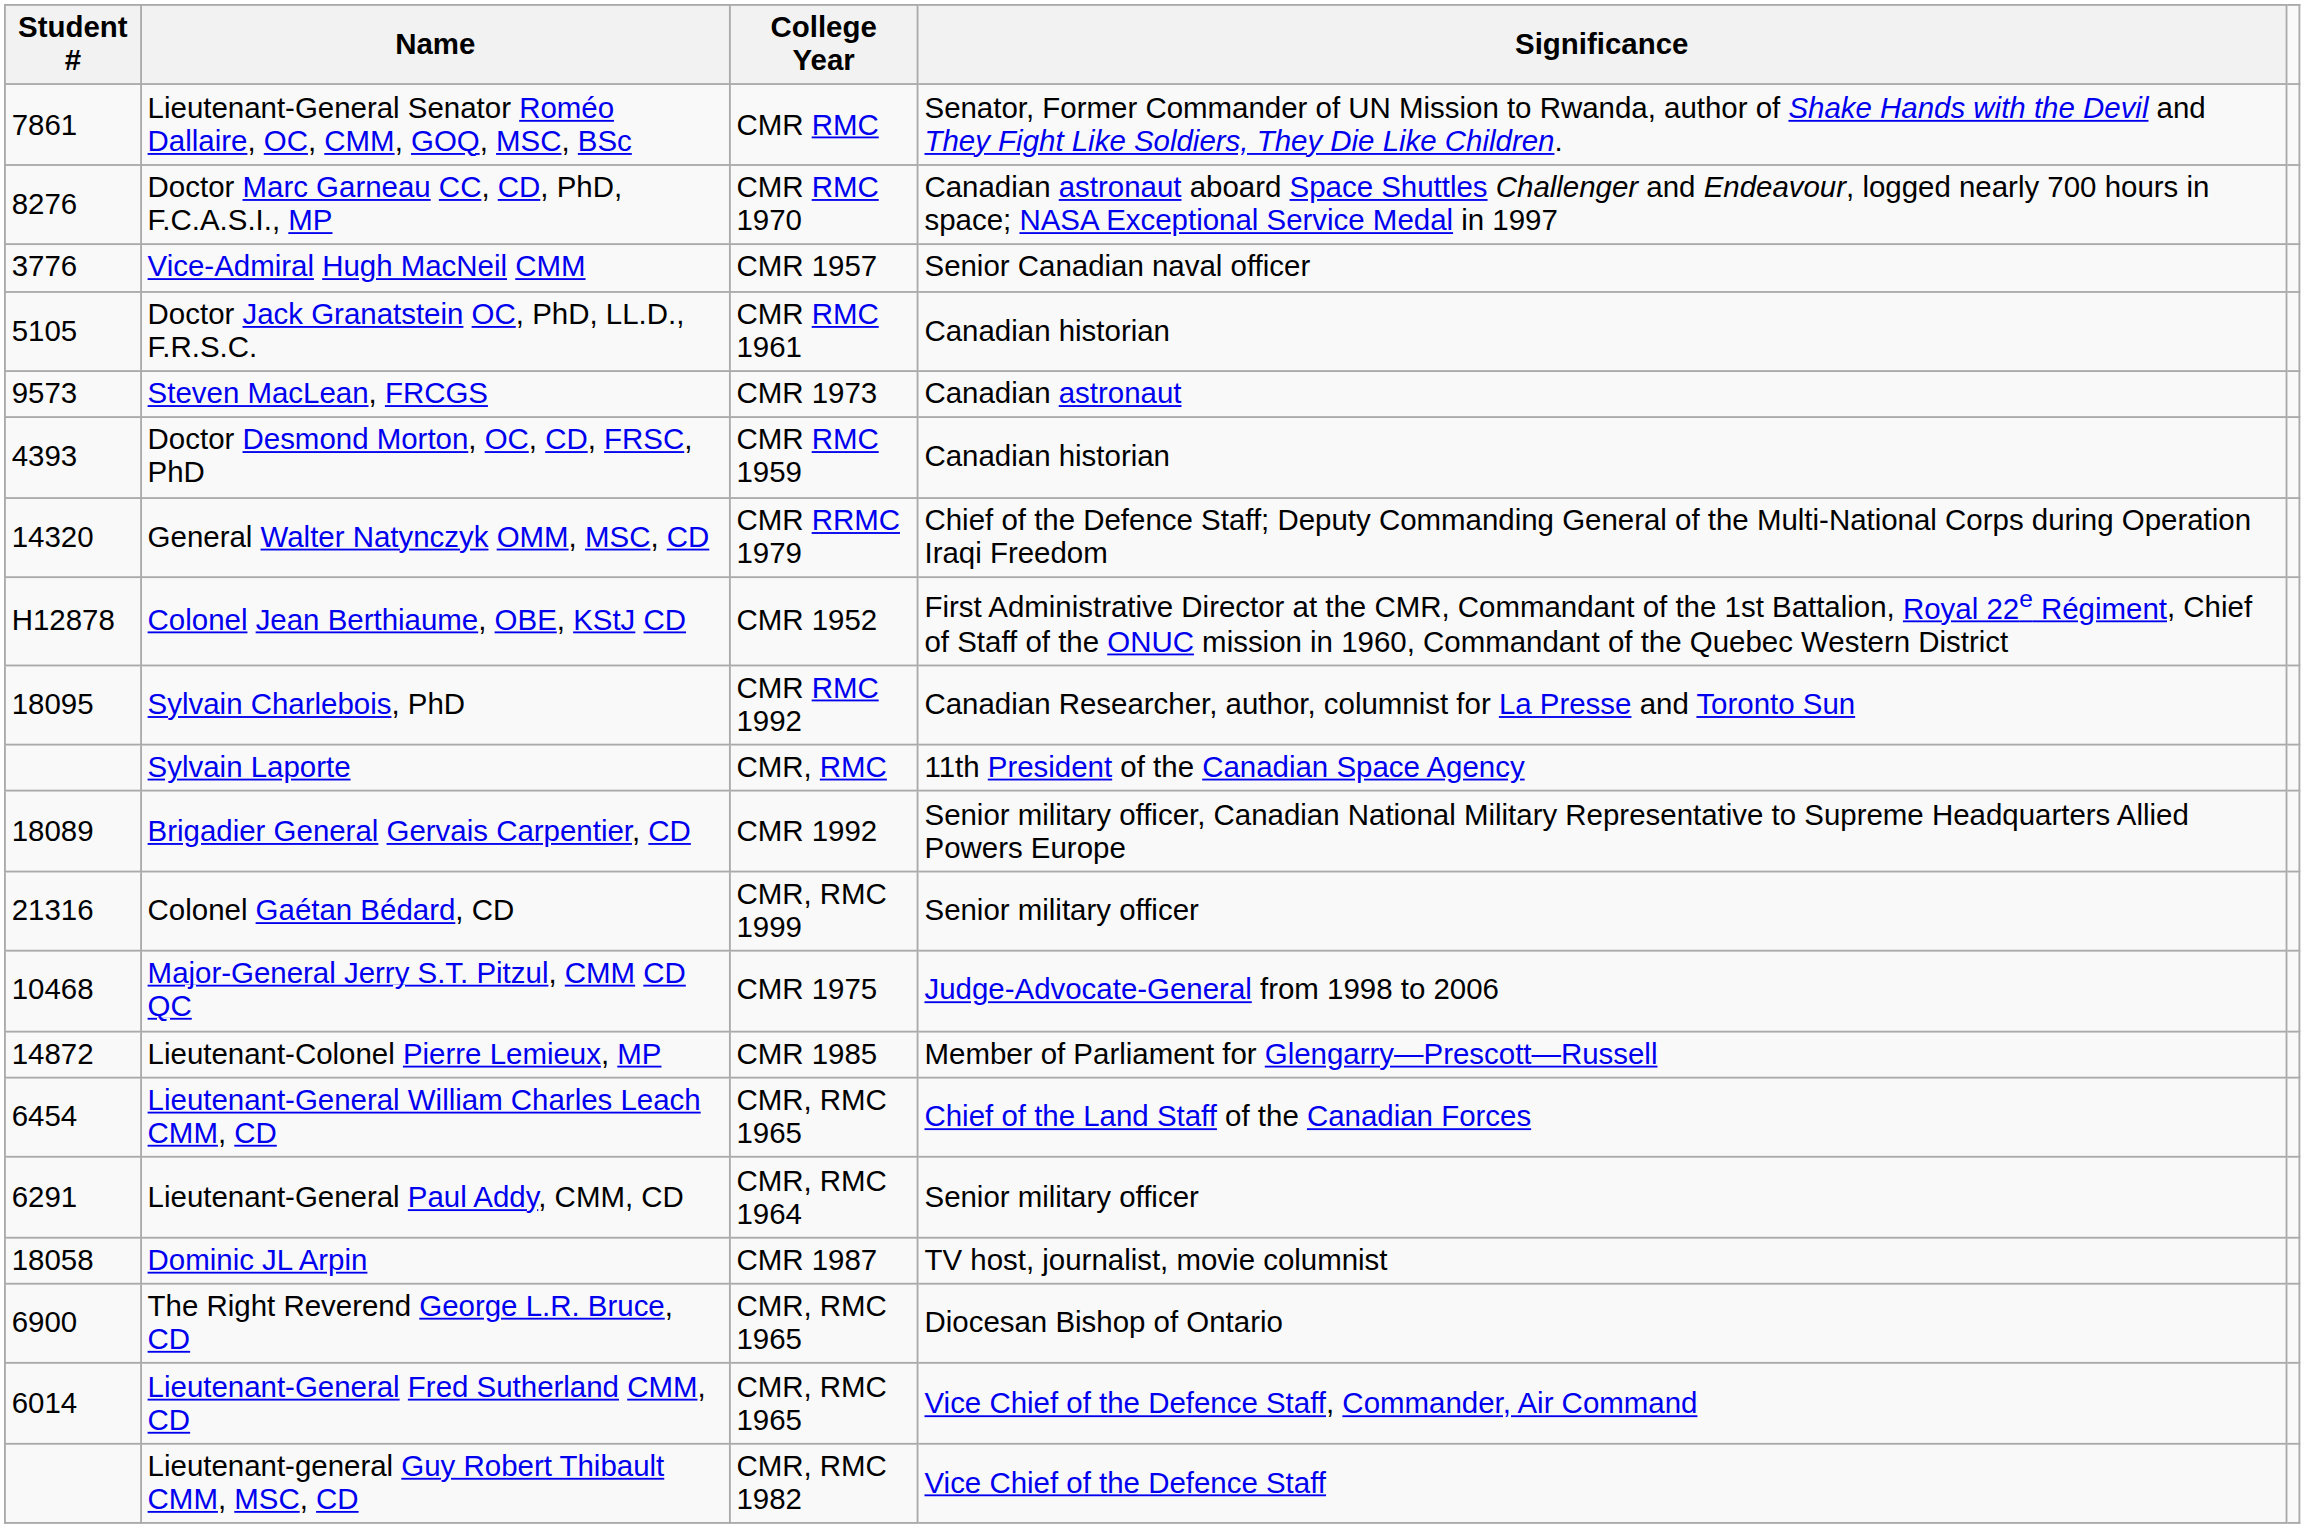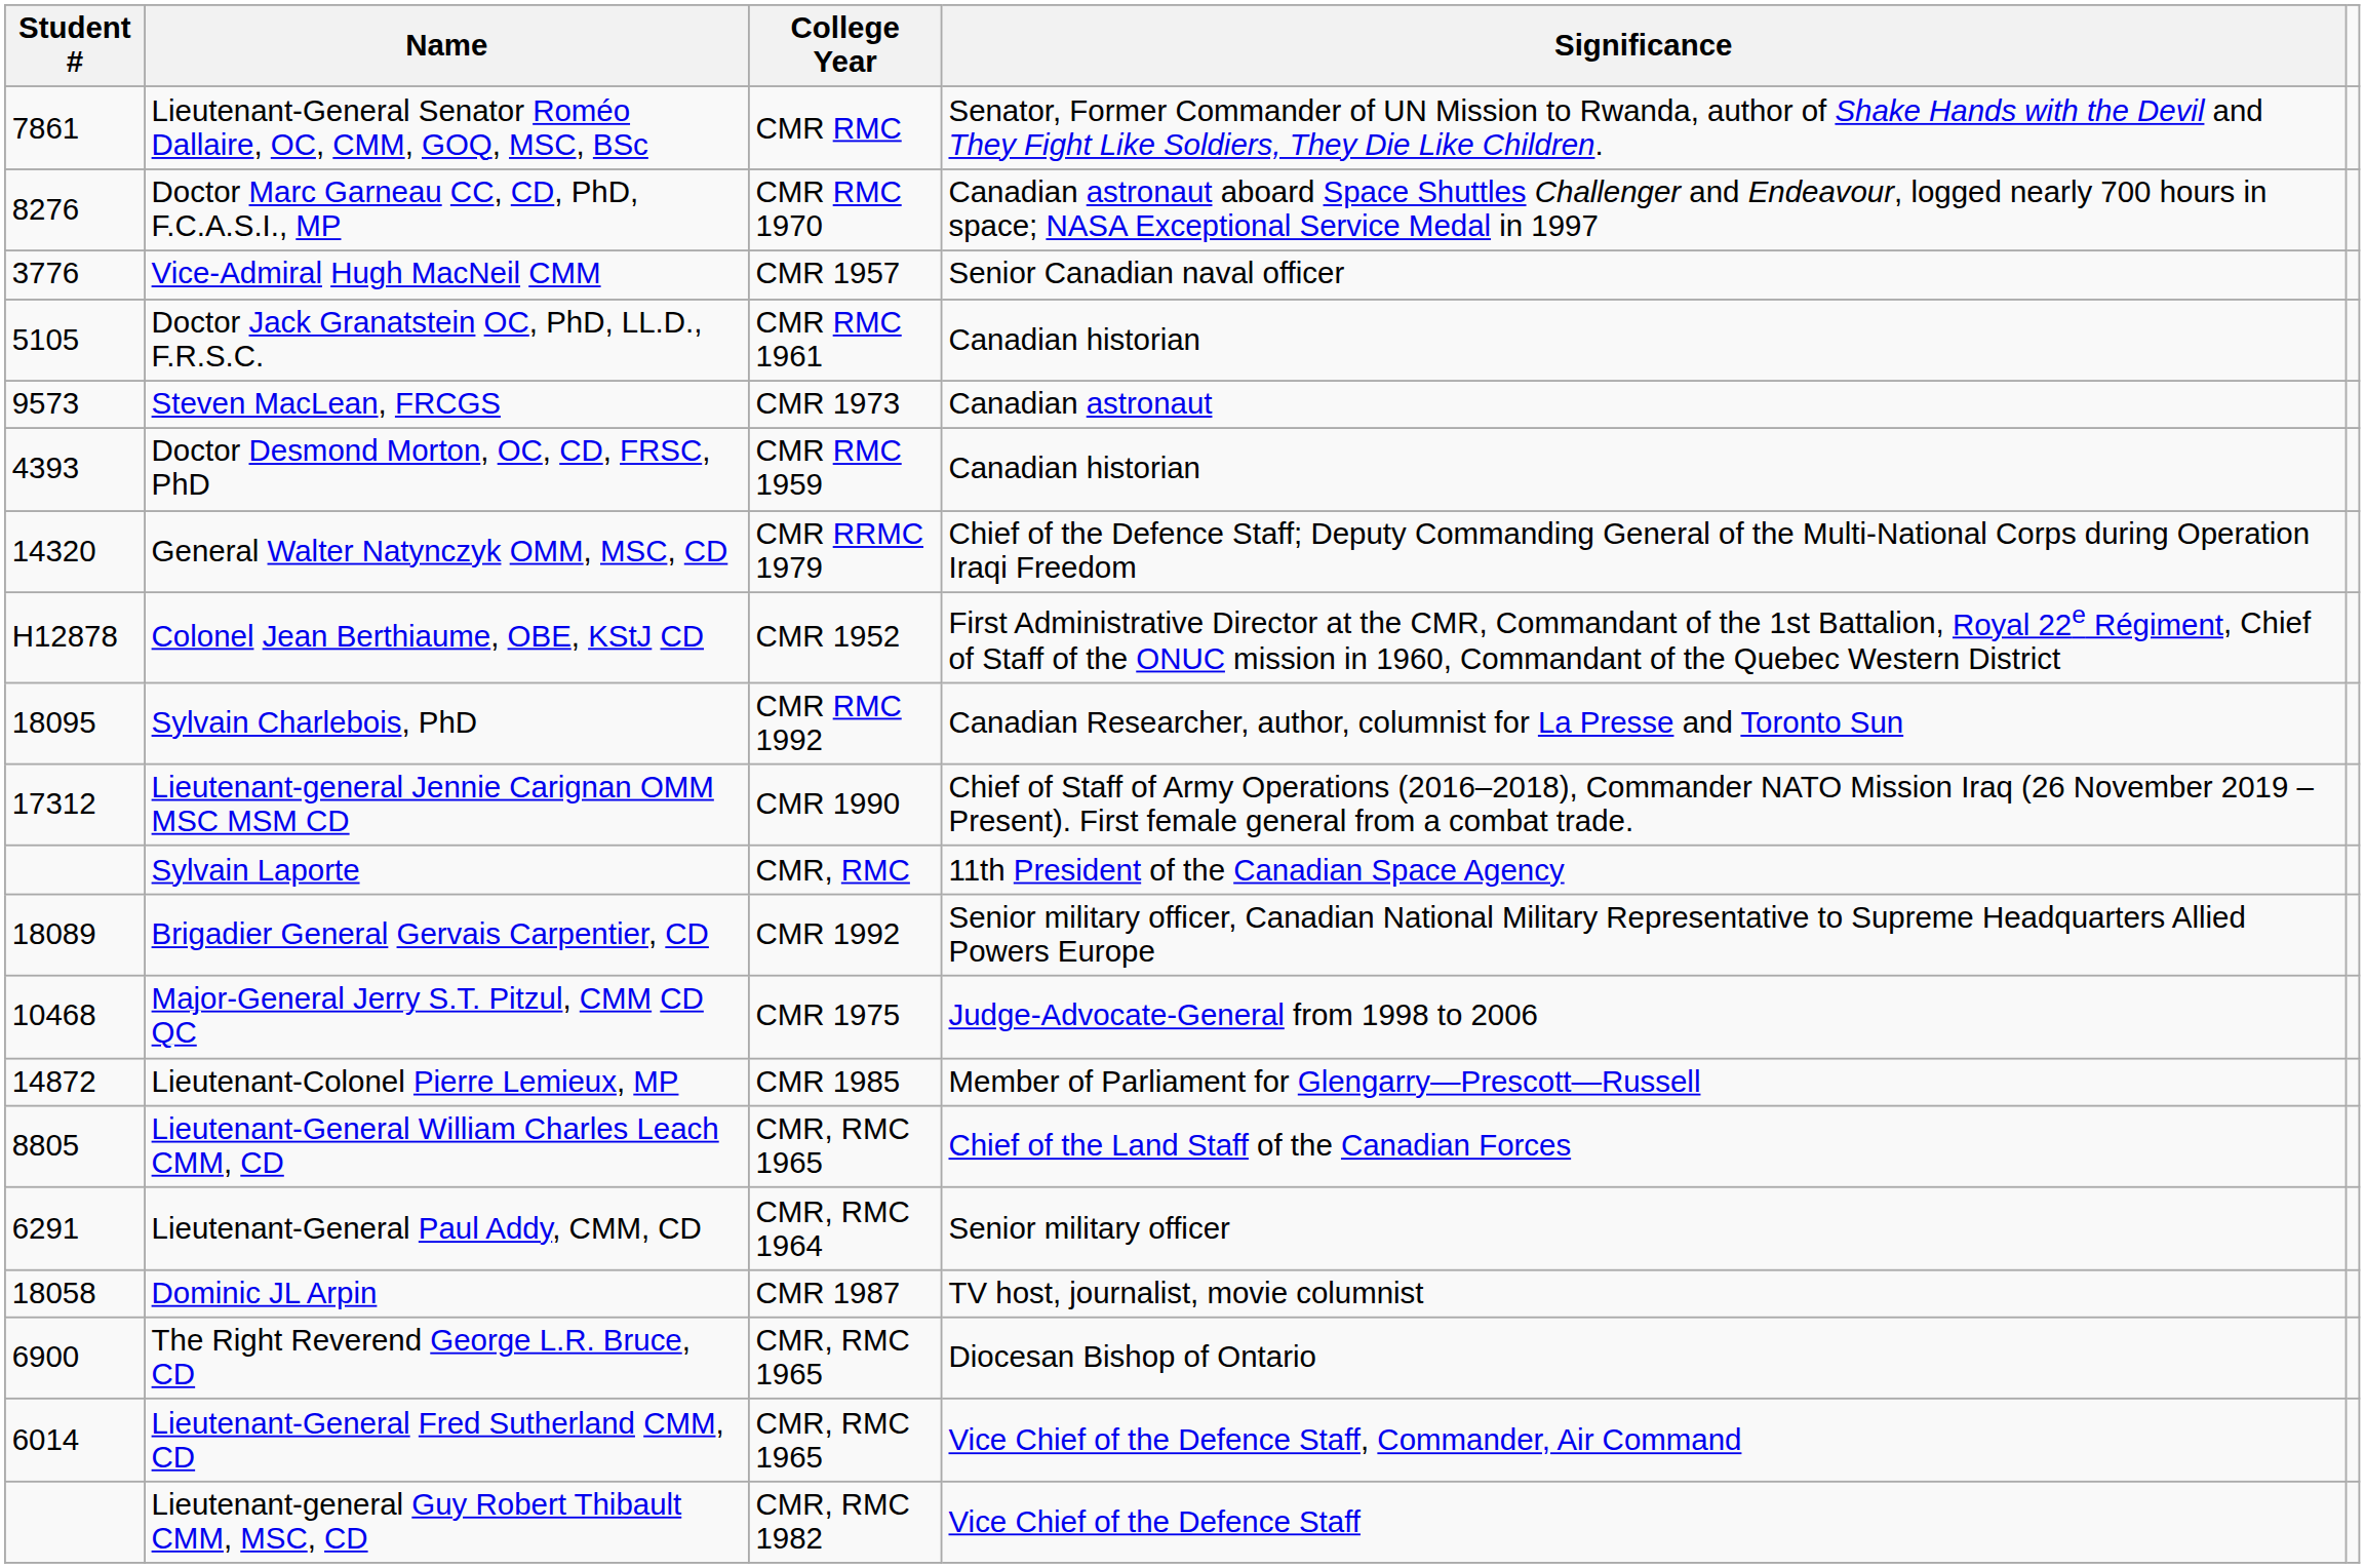+ row: 17312 | Lieutenant-general Jennie Carignan OMM MSC MSM CD | CMR 1990 | Chief of Staff of Army Operations (2016–2018), Commander NATO Mission Iraq (26 November 2019 – Present). First female general from a combat trade.
- row: 21316 | Colonel Gaétan Bédard, CD | CMR, RMC 1999 | Senior military officer
Lieutenant-General William Charles Leach CMM, CD | Student #: 6454 -> 8805
